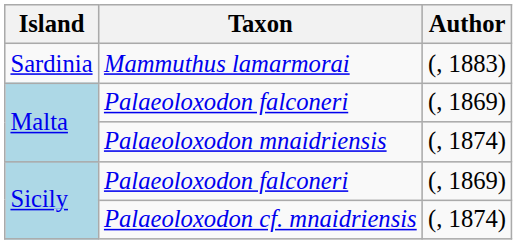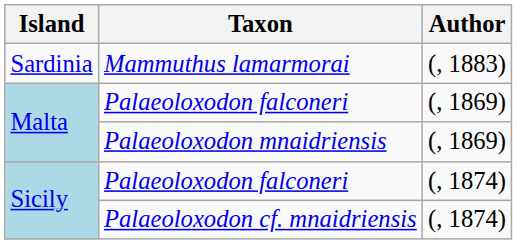Palaeoloxodon mnaidriensis | Author: (, 1874) -> (, 1869)
Sicily / Palaeoloxodon falconeri | Author: (, 1869) -> (, 1874)
